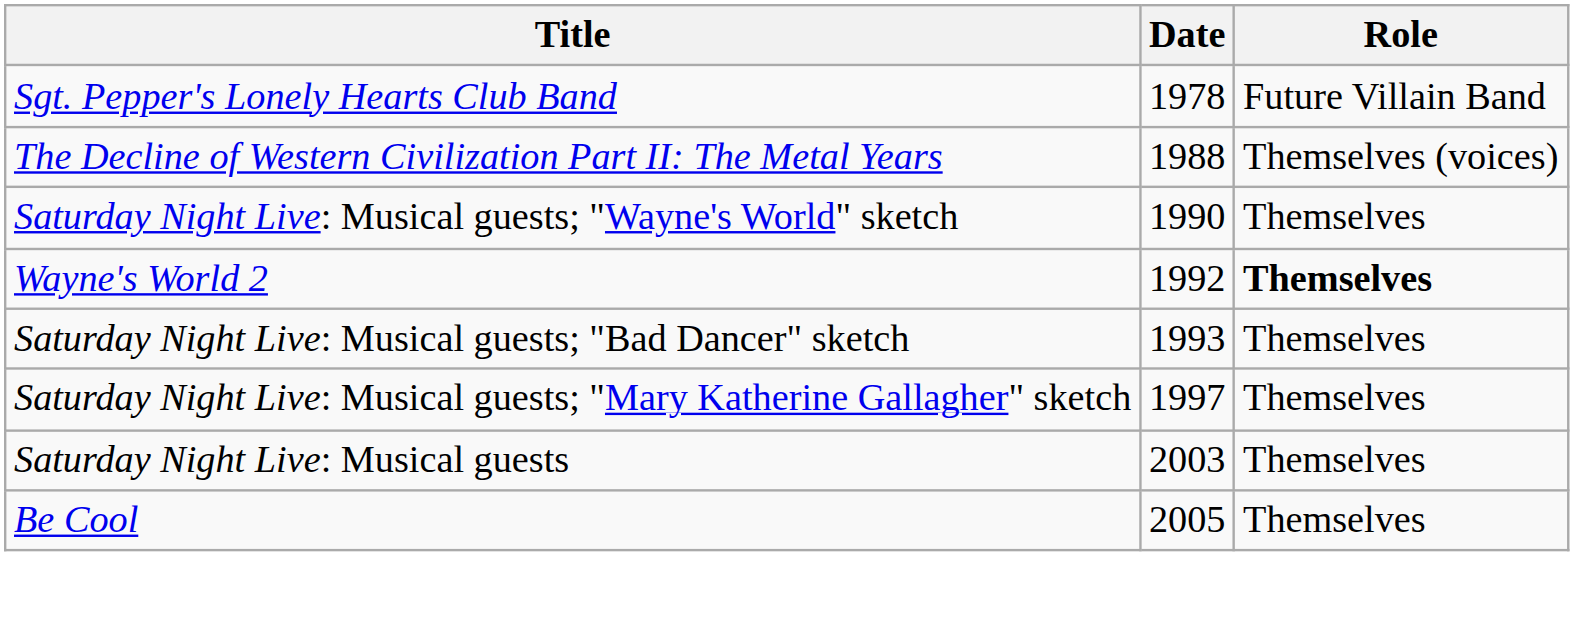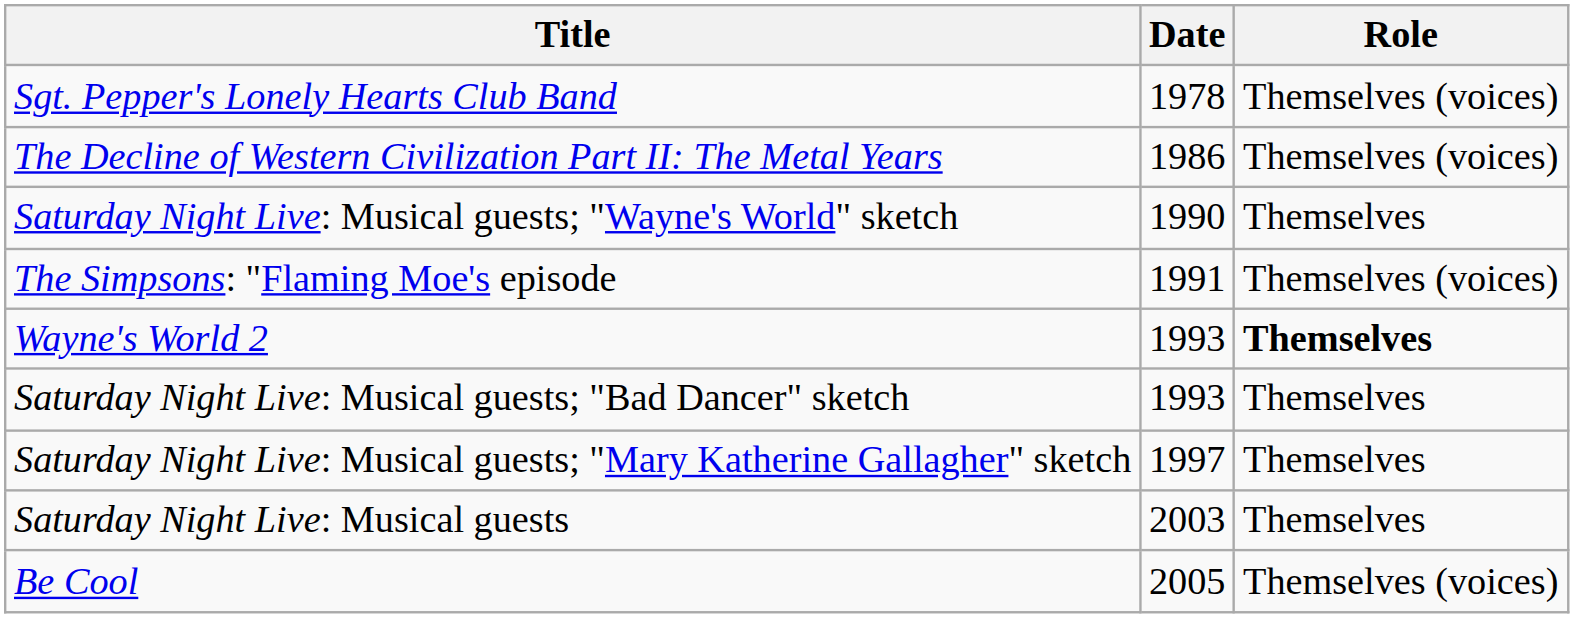Sgt. Pepper's Lonely Hearts Club Band | Role: Future Villain Band -> Themselves (voices)
The Decline of Western Civilization Part II: The Metal Years | Date: 1988 -> 1986
+ row: The Simpsons: "Flaming Moe's episode | 1991 | Themselves (voices)
Wayne's World 2 | Date: 1992 -> 1993
Be Cool | Role: Themselves -> Themselves (voices)
